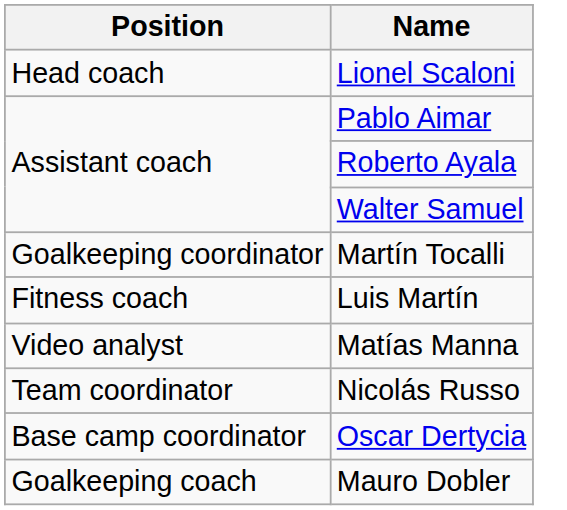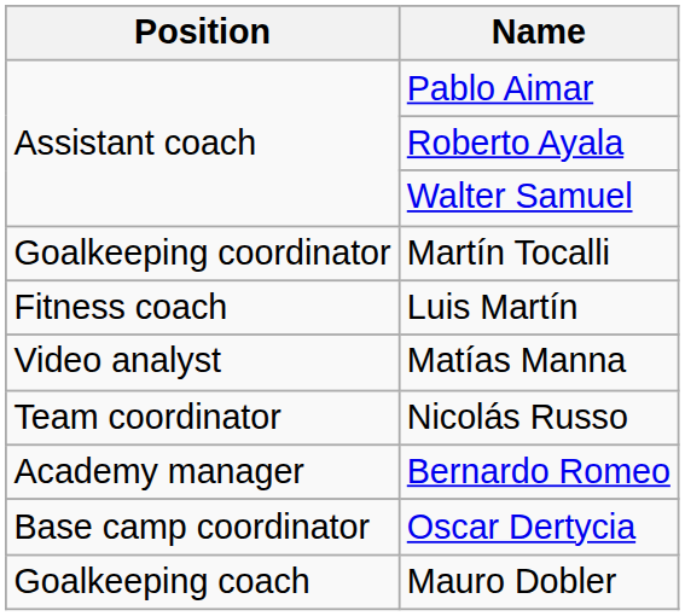- row: Head coach | Lionel Scaloni
+ row: Academy manager | Bernardo Romeo
